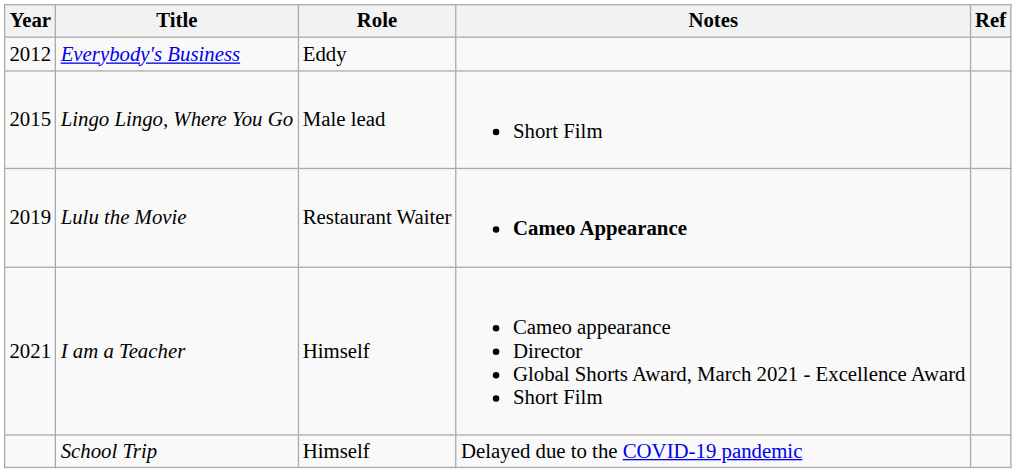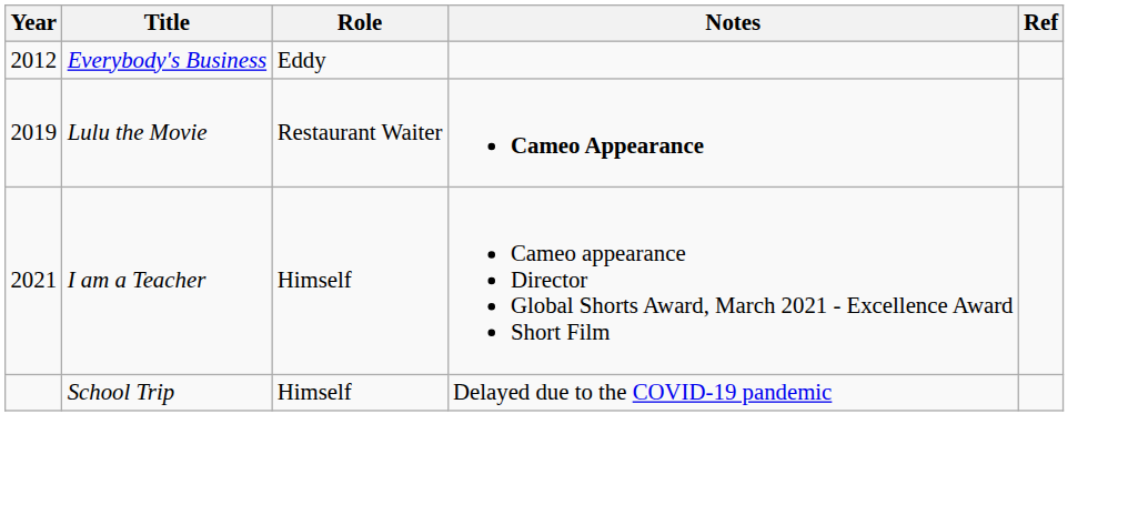- row: 2015 | Lingo Lingo, Where You Go | Male lead | Short Film
